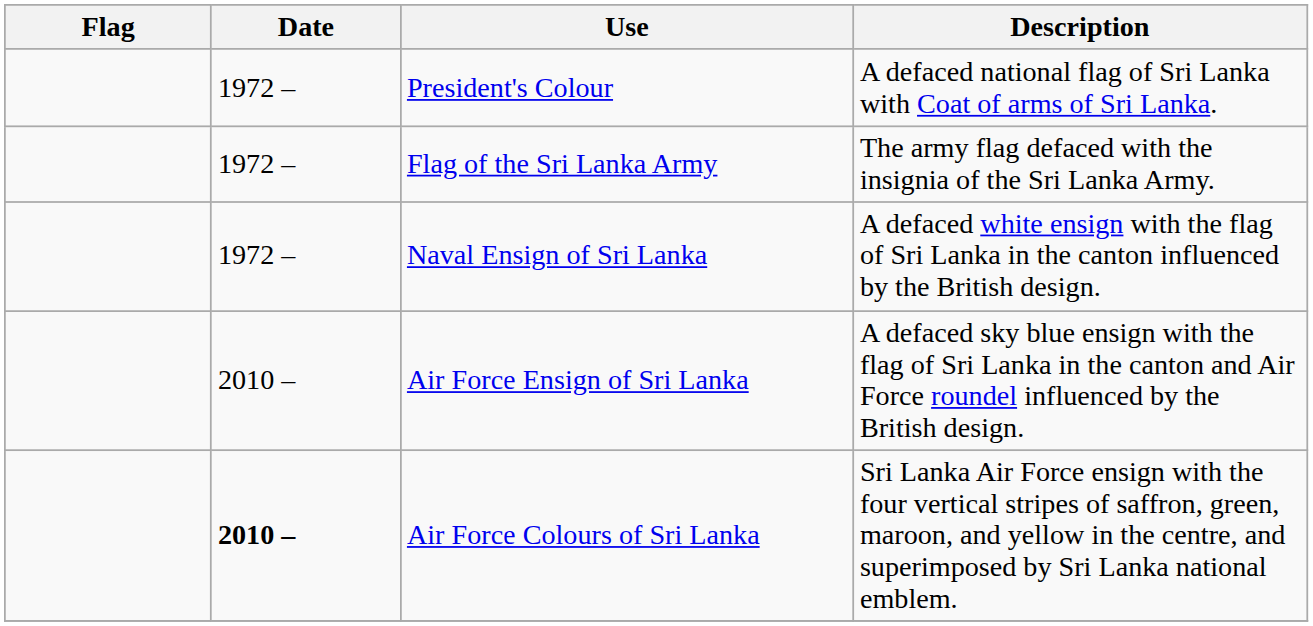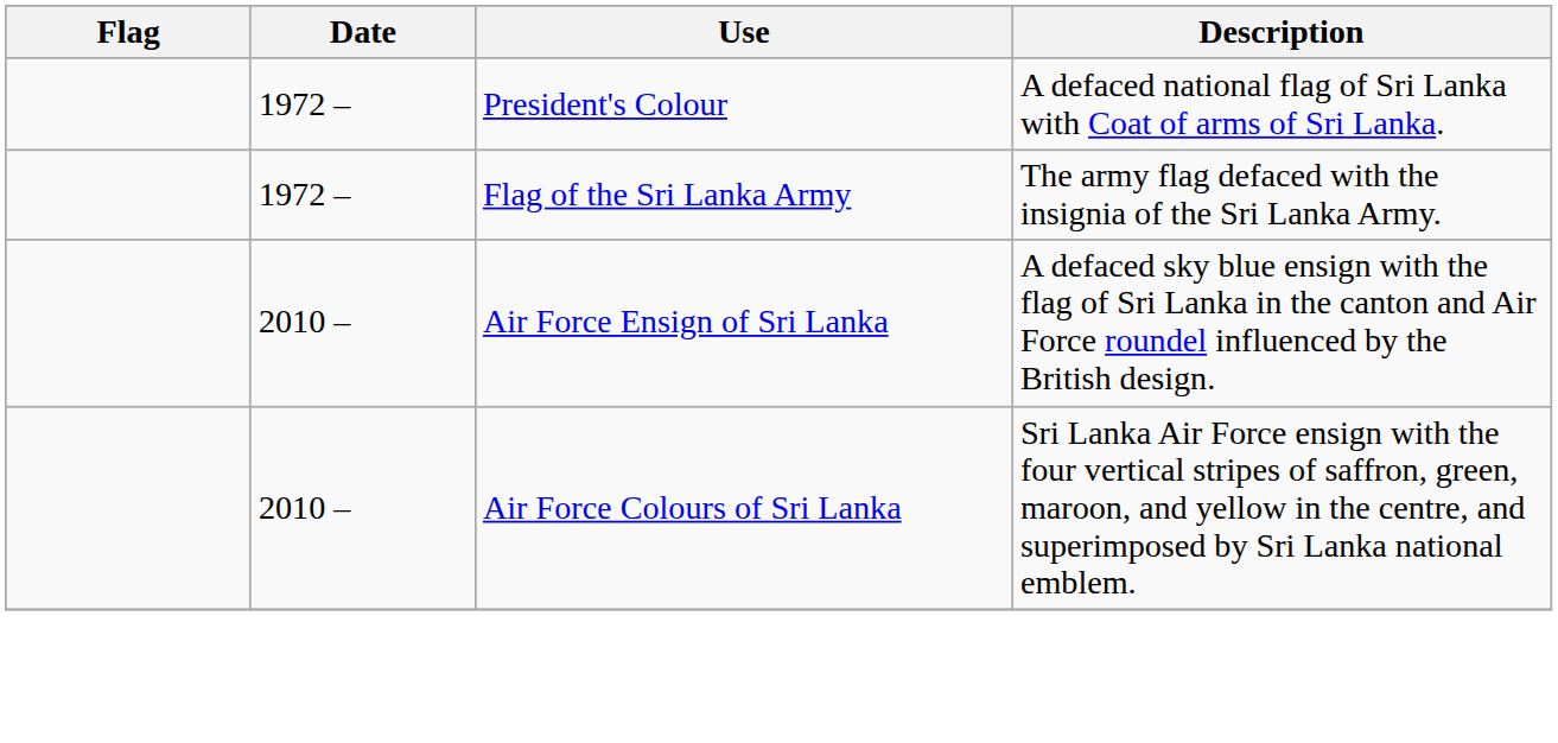- row: 1972 – | Naval Ensign of Sri Lanka | A defaced white ensign with the flag of Sri Lanka in the canton influenced by the British design.
Air Force Colours of Sri Lanka | Date: bold -> normal
